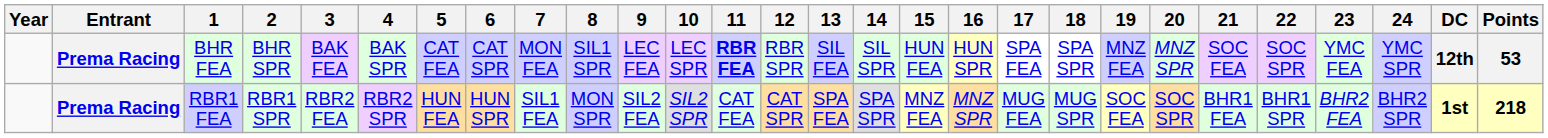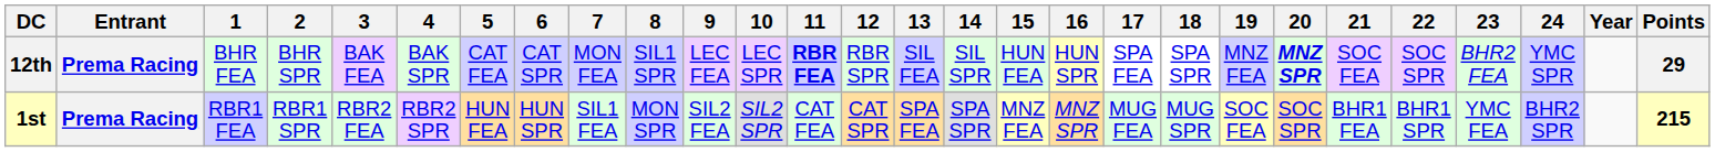columns swapped: Year <-> DC
BHR FEA | 20: normal -> bold
BHR FEA | 23: YMC FEA -> BHR2 FEA
BHR FEA | Points: 53 -> 29
RBR1 FEA | 23: BHR2 FEA -> YMC FEA
RBR1 FEA | Points: 218 -> 215
